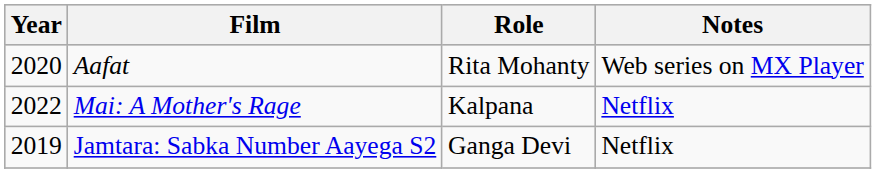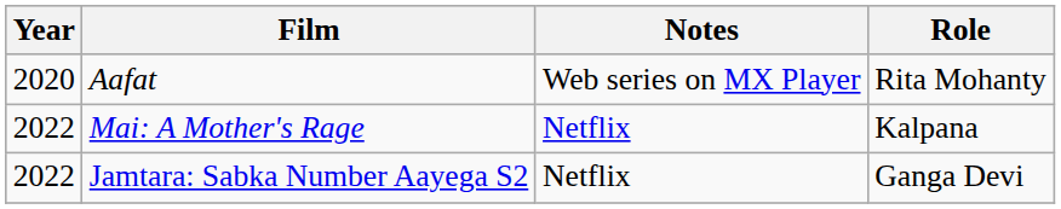columns swapped: Role <-> Notes
Jamtara: Sabka Number Aayega S2 | Year: 2019 -> 2022
